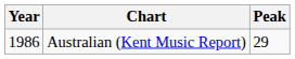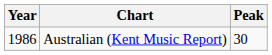Australian (Kent Music Report) | Peak: 29 -> 30
